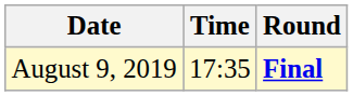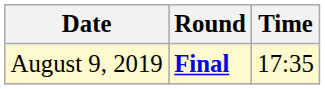columns swapped: Time <-> Round
